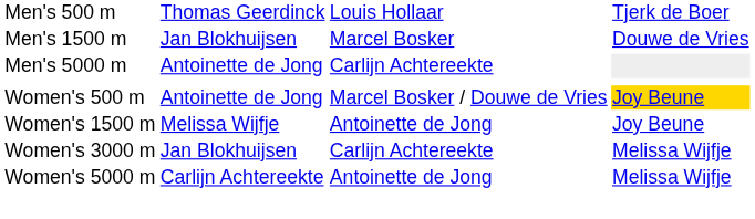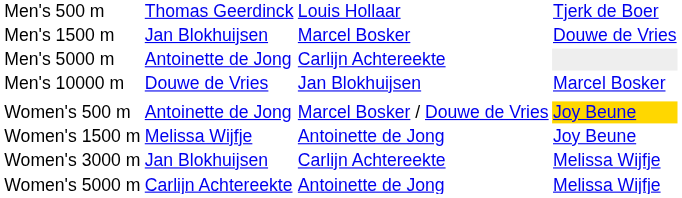+ row: Men's 10000 m | Douwe de Vries | Jan Blokhuijsen | Marcel Bosker
